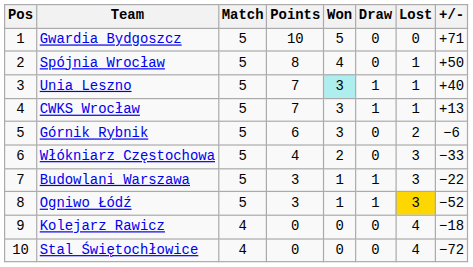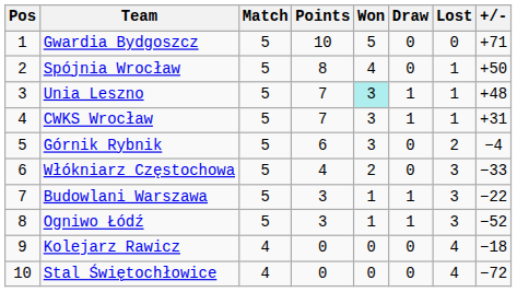Unia Leszno | +/-: +40 -> +48
CWKS Wrocław | +/-: +13 -> +31
Górnik Rybnik | +/-: −6 -> −4
Ogniwo Łódź | Lost: gold background -> no background
